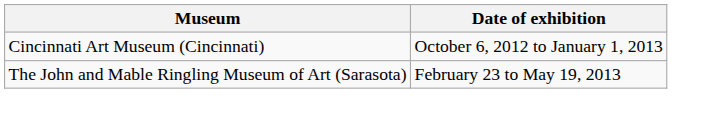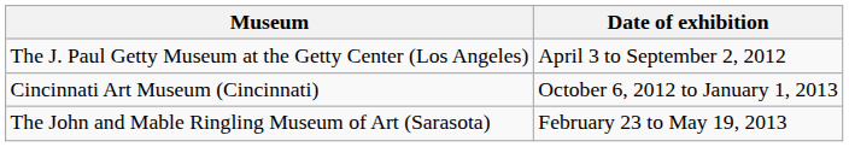+ row: The J. Paul Getty Museum at the Getty Center (Los Angeles) | April 3 to September 2, 2012
